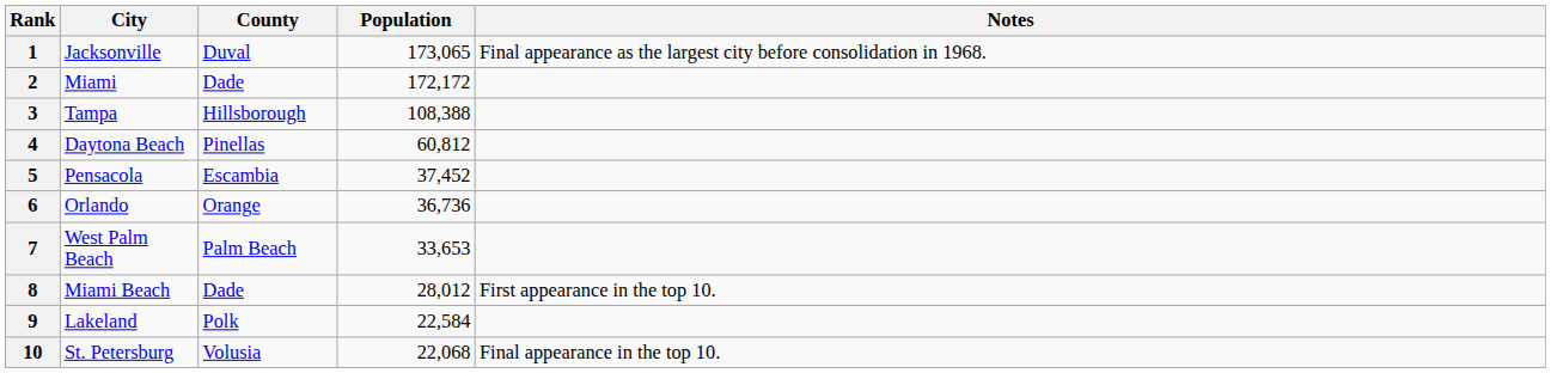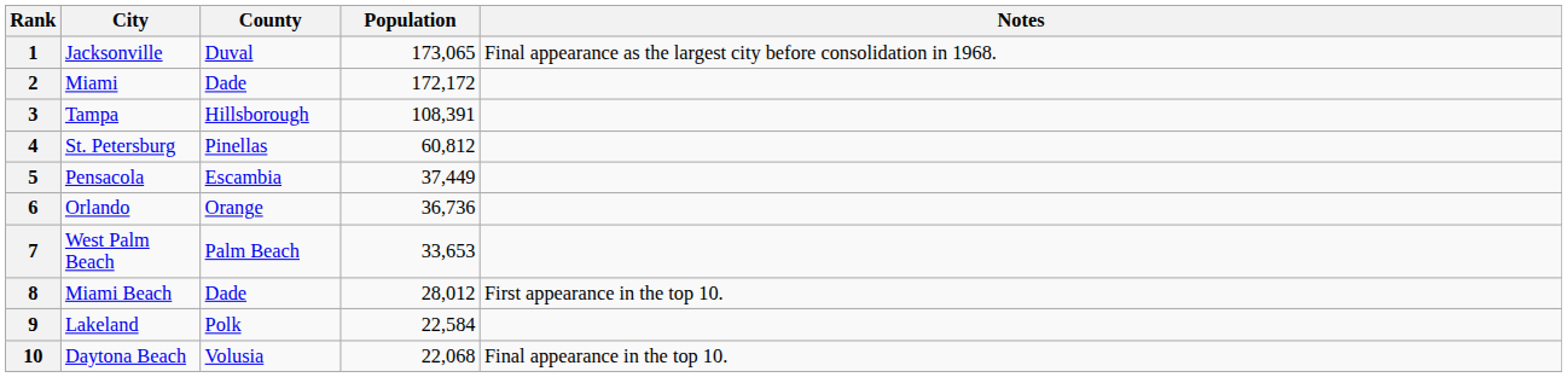3 | Population: 108,388 -> 108,391
4 | City: Daytona Beach -> St. Petersburg
5 | Population: 37,452 -> 37,449
10 | City: St. Petersburg -> Daytona Beach
